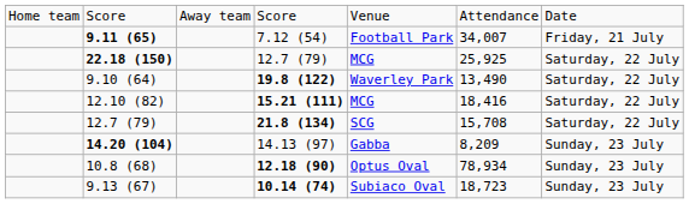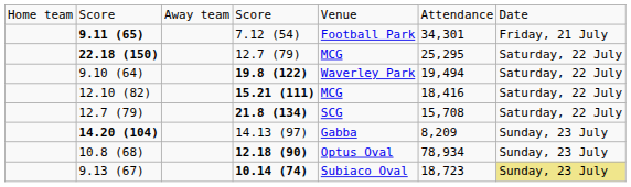9.11 (65) | column 6: 34,007 -> 34,301
22.18 (150) | column 6: 25,925 -> 25,295
9.10 (64) | column 6: 13,490 -> 19,494
9.13 (67) | column 7: no background -> khaki background
